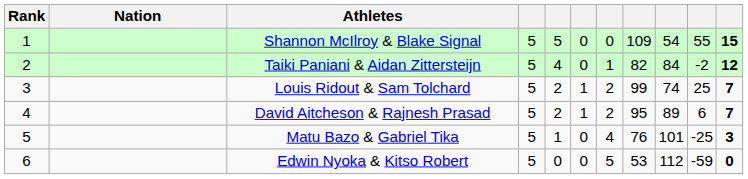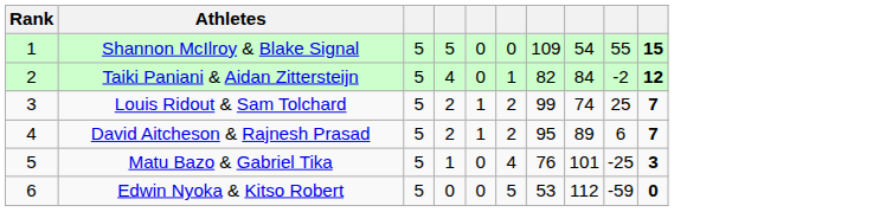- column: Nation
